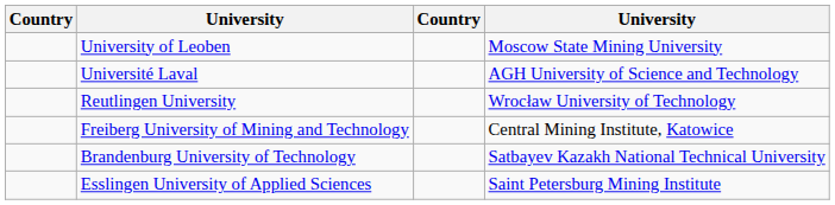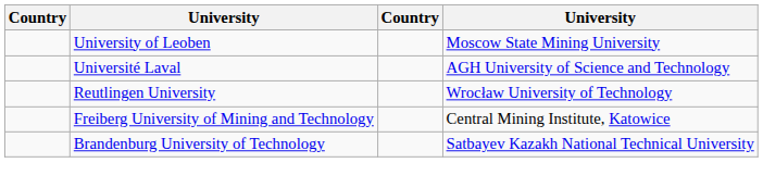- row: Esslingen University of Applied Sciences | Saint Petersburg Mining Institute
